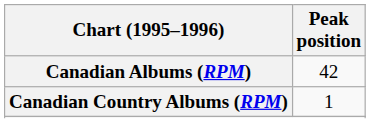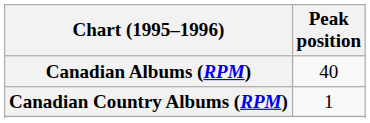Canadian Albums (RPM) | Peak position: 42 -> 40
